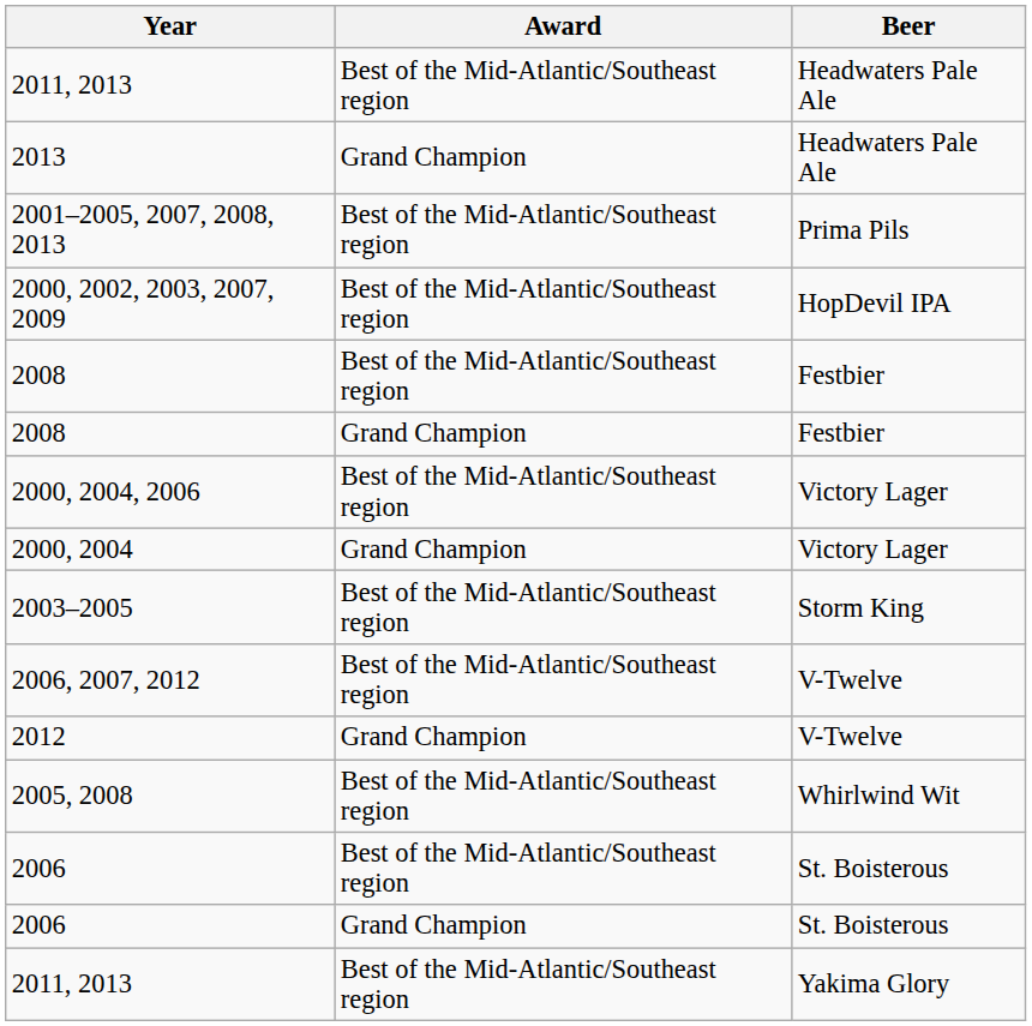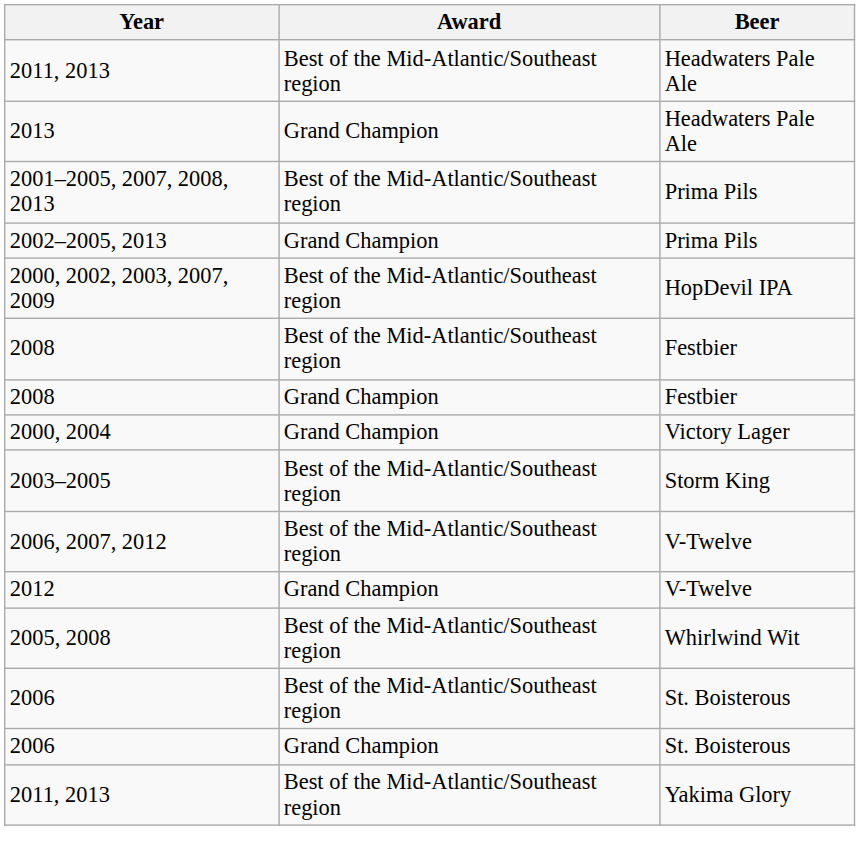+ row: 2002–2005, 2013 | Grand Champion | Prima Pils
- row: 2000, 2004, 2006 | Best of the Mid-Atlantic/Southeast region | Victory Lager
